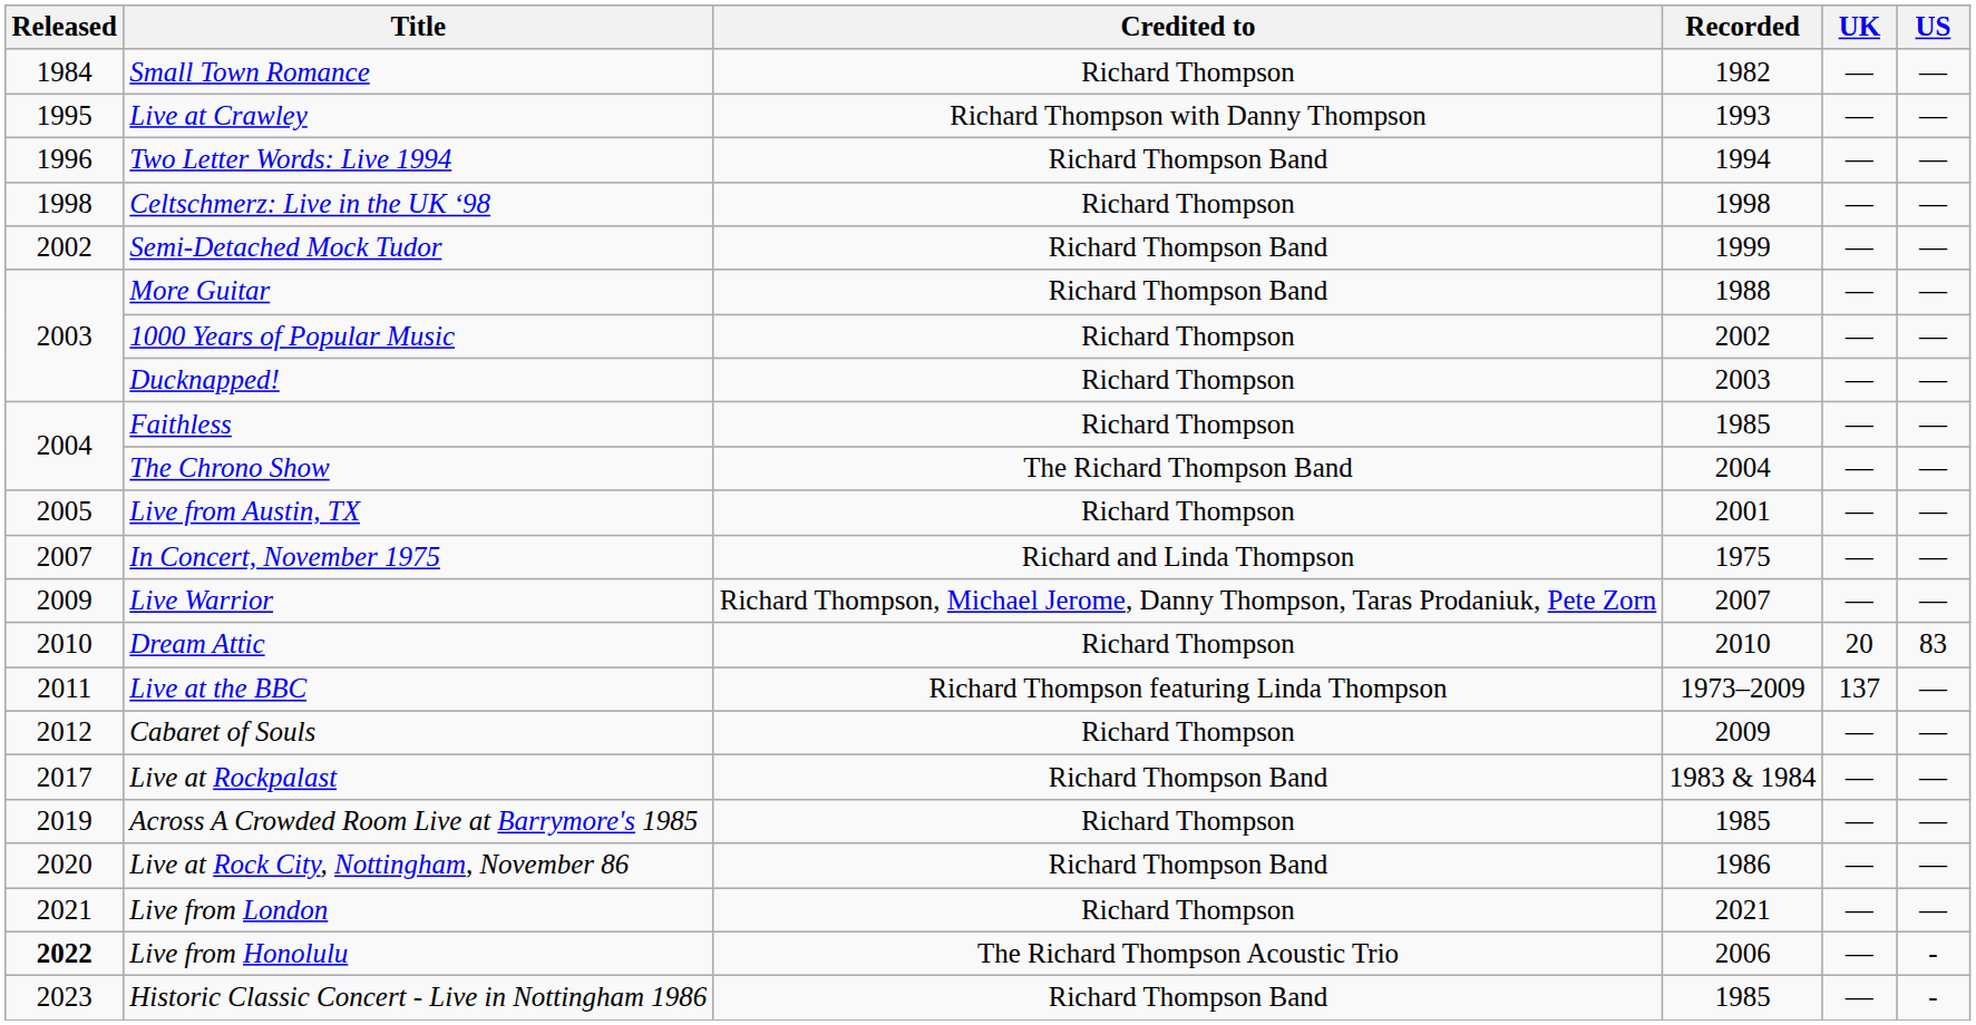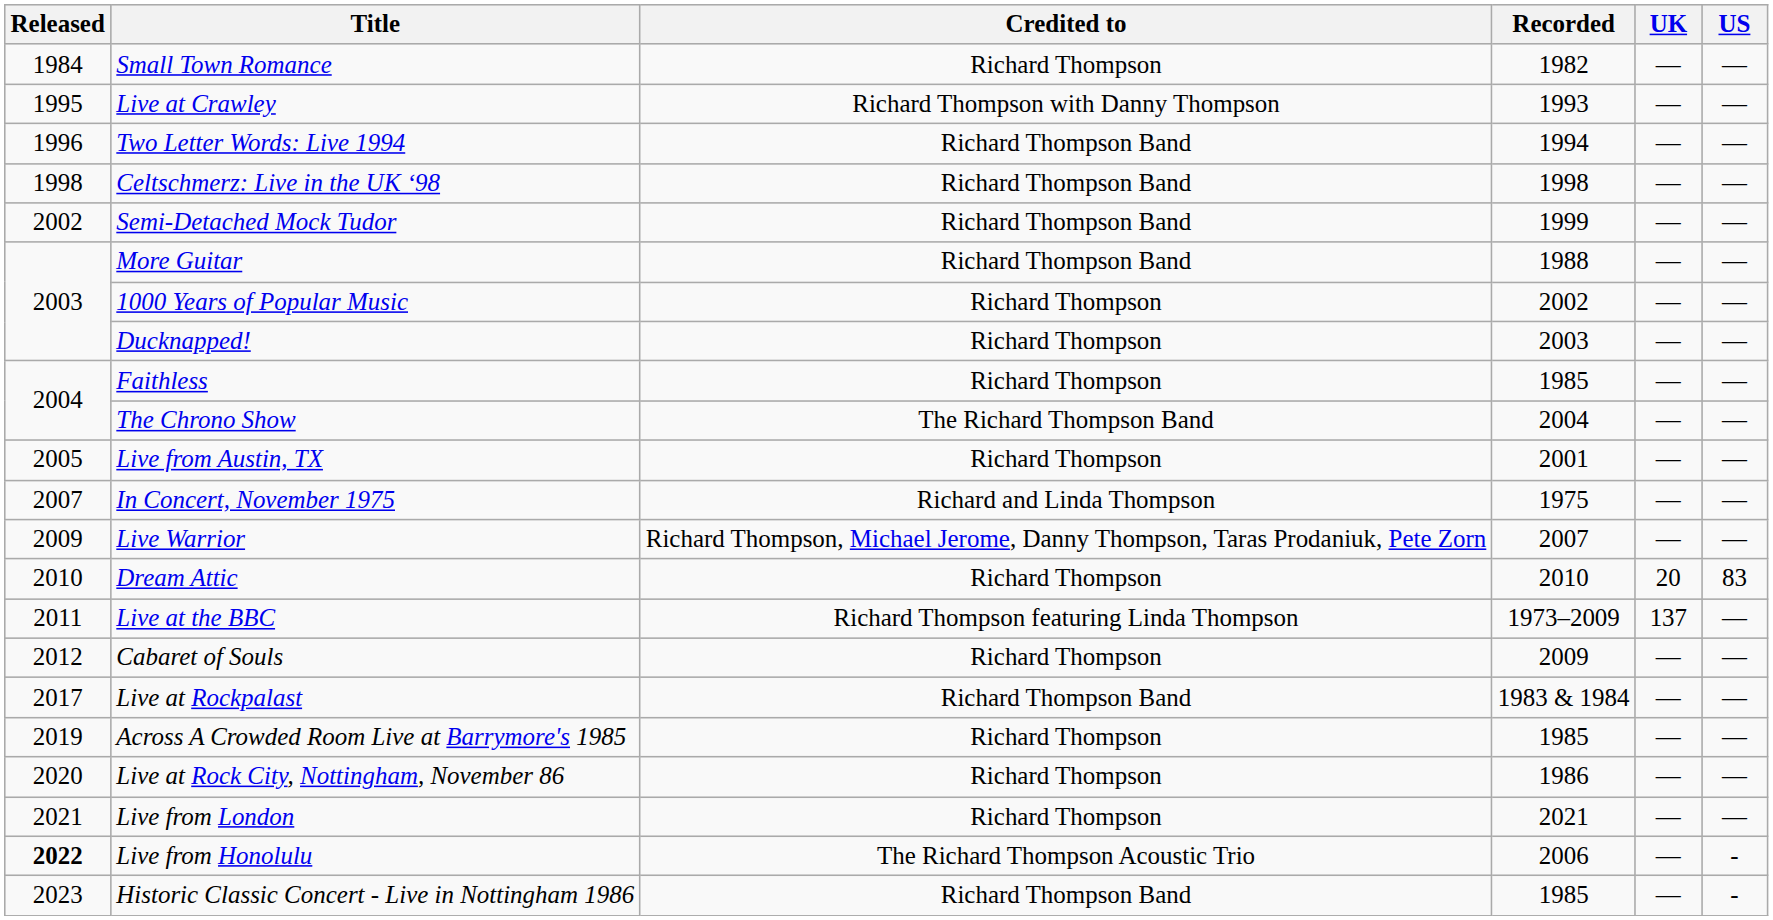Celtschmerz: Live in the UK ‘98 | Credited to: Richard Thompson -> Richard Thompson Band
Live at Rock City, Nottingham, November 86 | Credited to: Richard Thompson Band -> Richard Thompson
